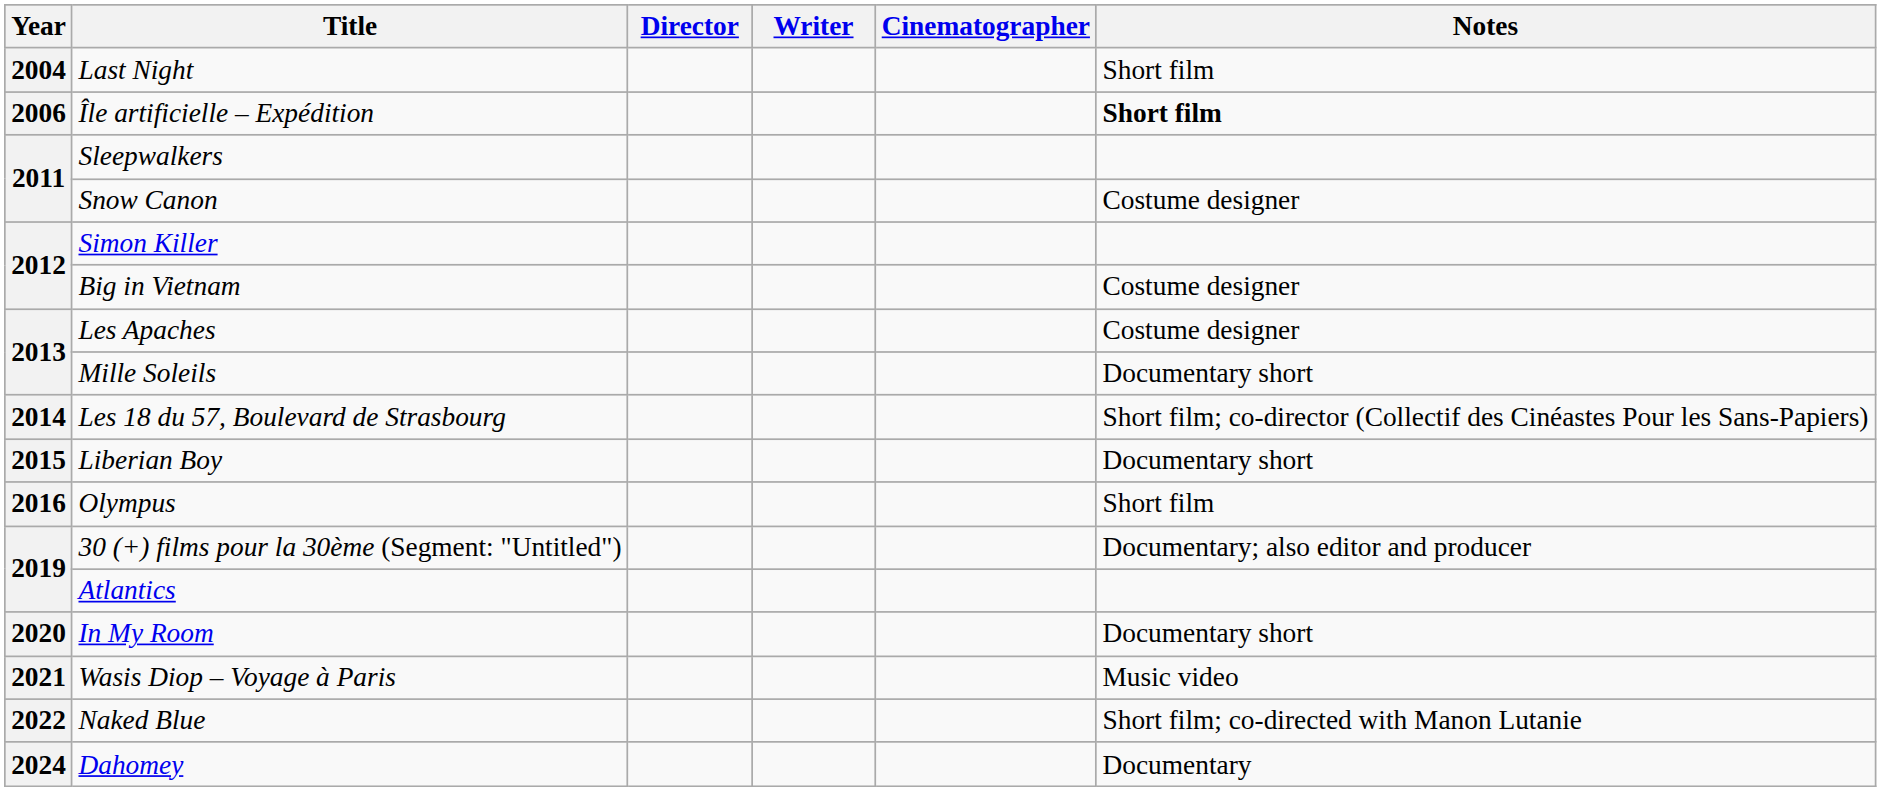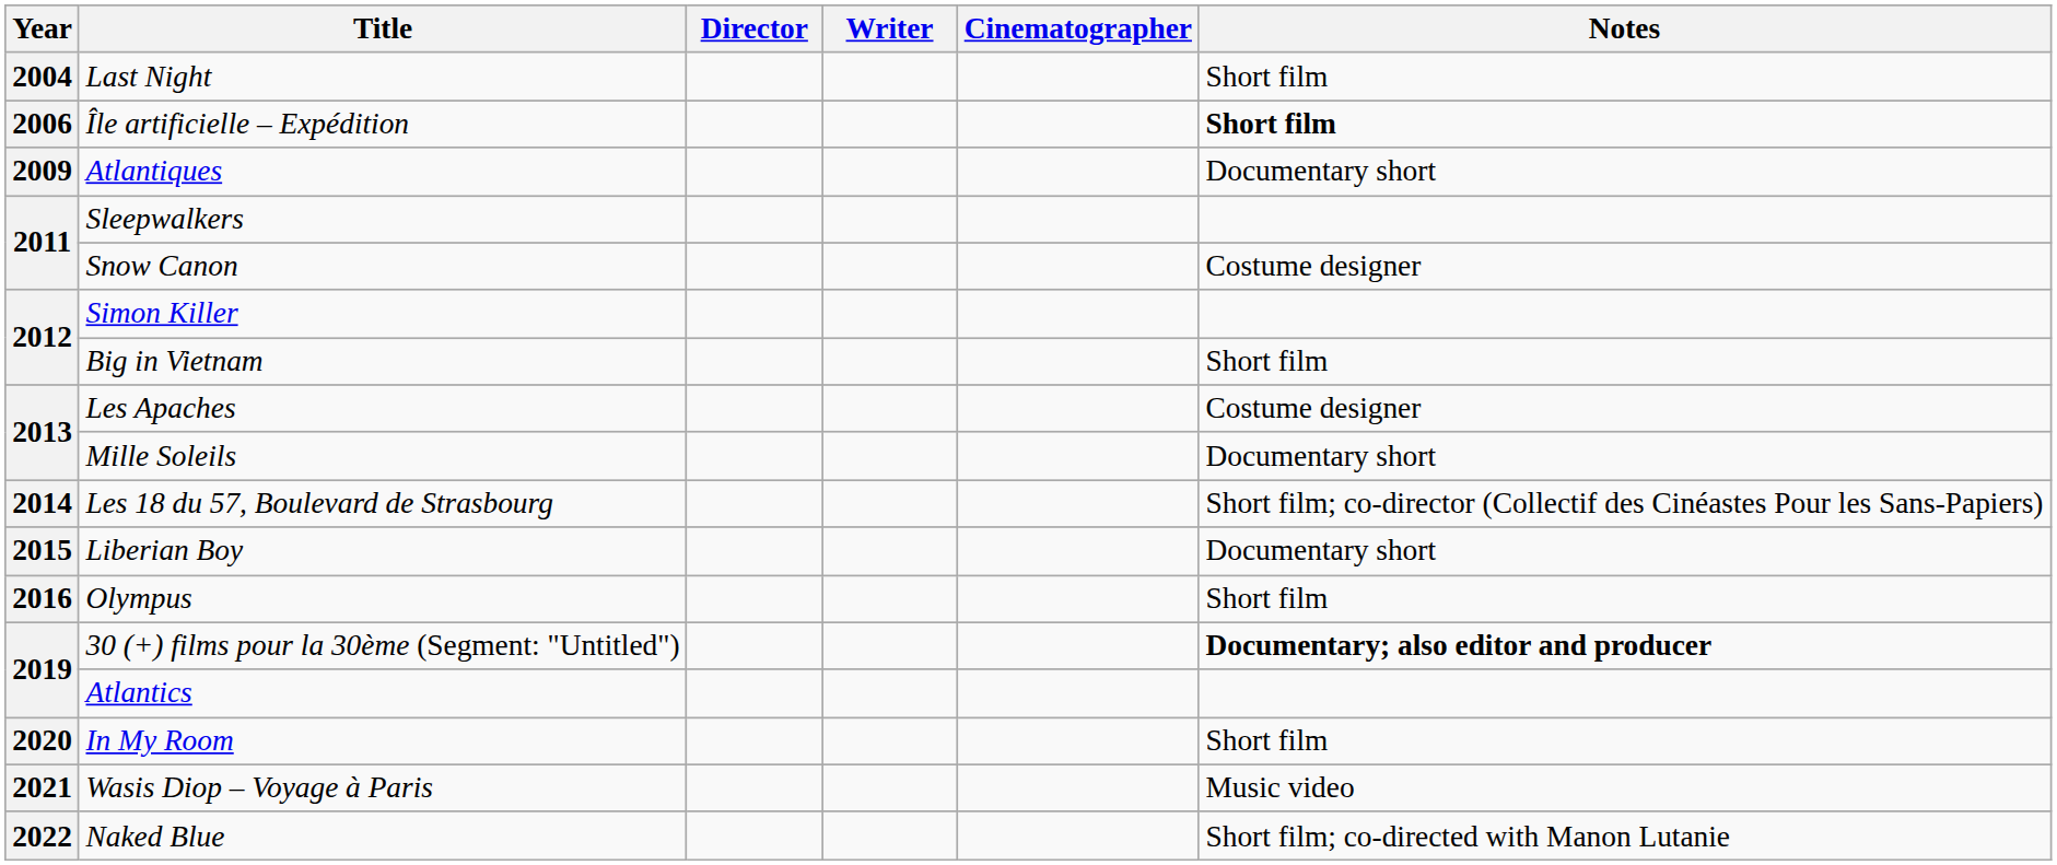+ row: 2009 | Atlantiques | Documentary short
Big in Vietnam | Notes: Costume designer -> Short film
30 (+) films pour la 30ème (Segment: "Untitled") | Notes: normal -> bold
In My Room | Notes: Documentary short -> Short film
- row: 2024 | Dahomey | Documentary
